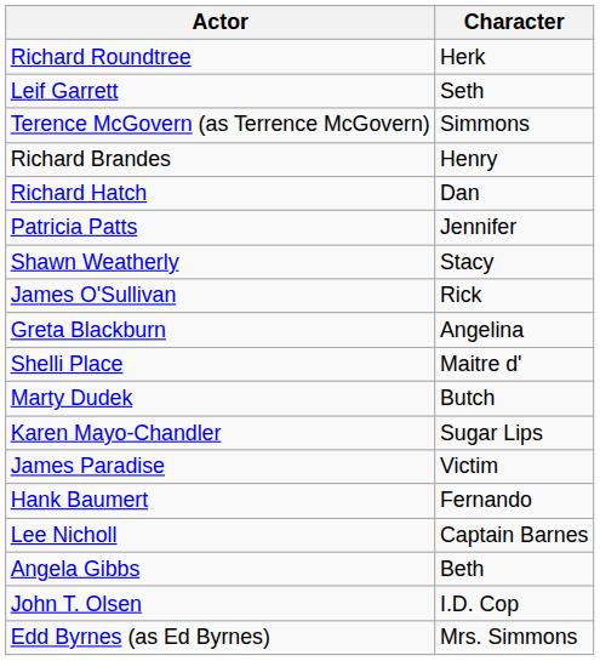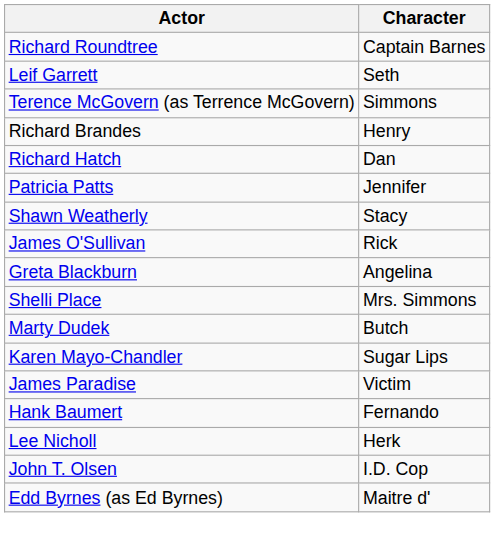Richard Roundtree | Character: Herk -> Captain Barnes
Shelli Place | Character: Maitre d' -> Mrs. Simmons
Lee Nicholl | Character: Captain Barnes -> Herk
- row: Angela Gibbs | Beth
Edd Byrnes (as Ed Byrnes) | Character: Mrs. Simmons -> Maitre d'
